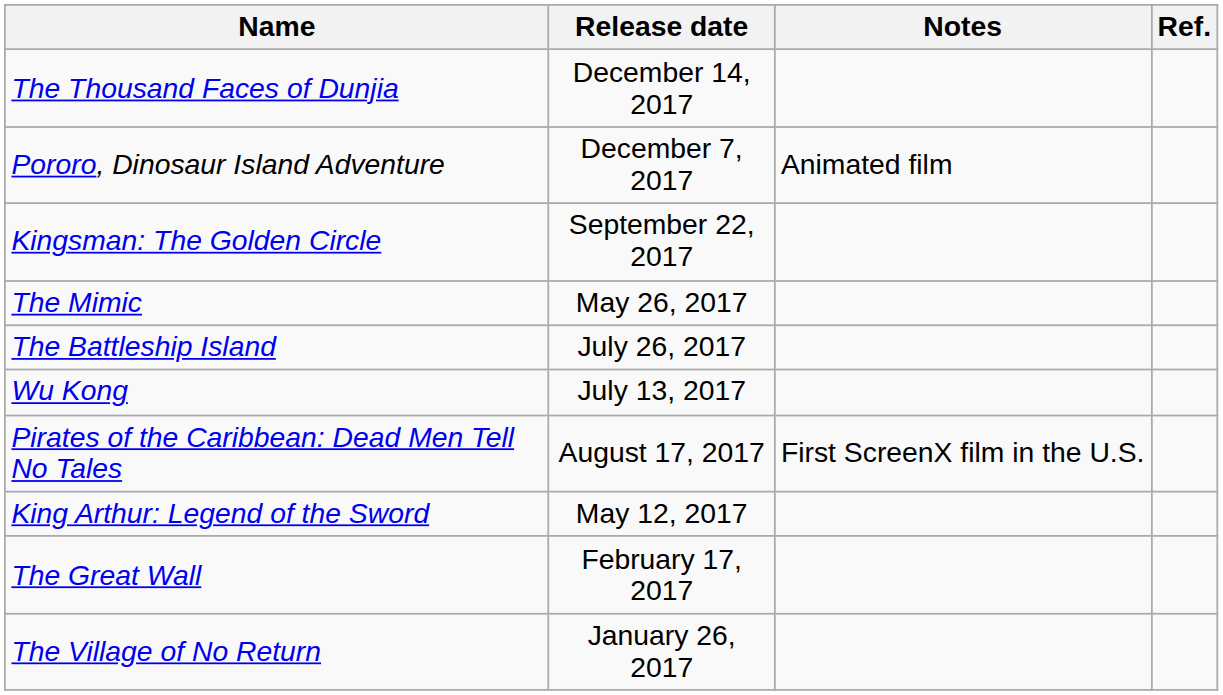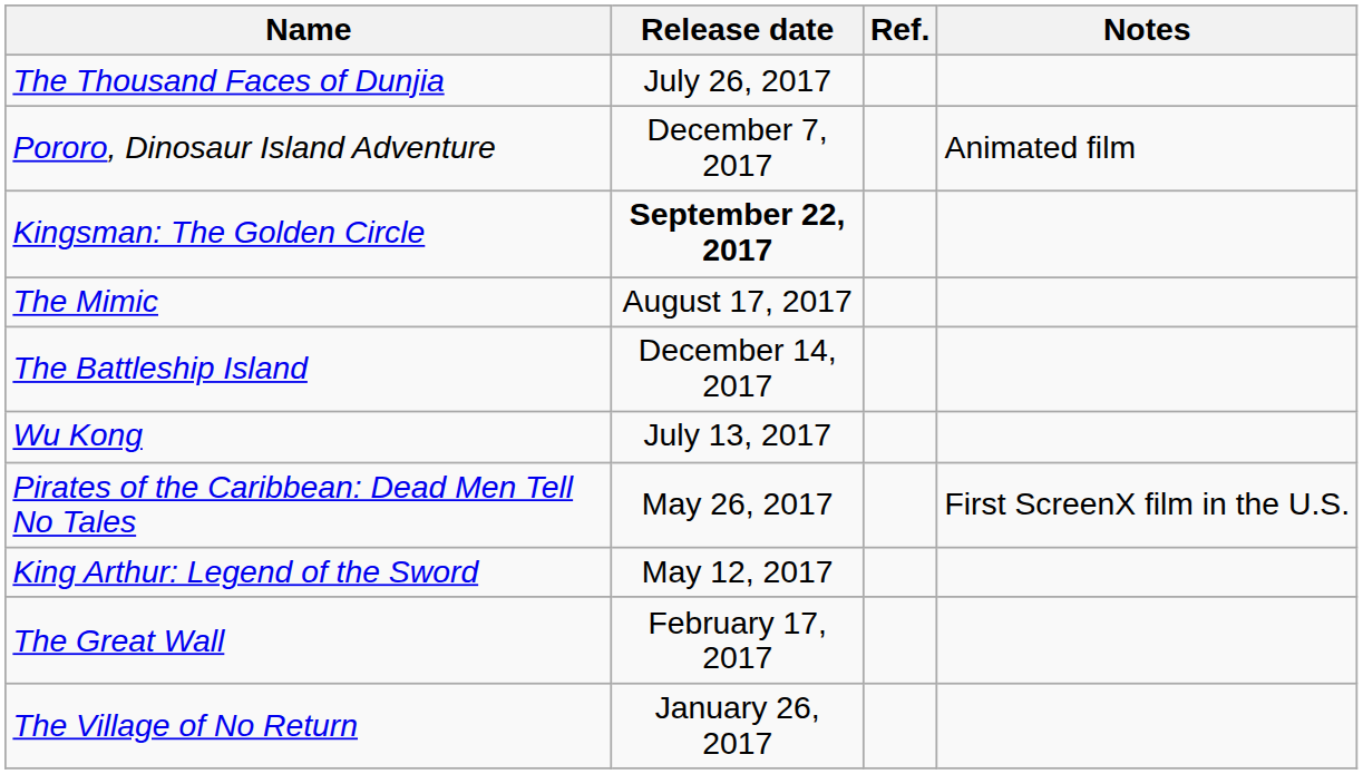columns swapped: Notes <-> Ref.
The Thousand Faces of Dunjia | Release date: December 14, 2017 -> July 26, 2017
Kingsman: The Golden Circle | Release date: normal -> bold
The Mimic | Release date: May 26, 2017 -> August 17, 2017
The Battleship Island | Release date: July 26, 2017 -> December 14, 2017
Pirates of the Caribbean: Dead Men Tell No Tales | Release date: August 17, 2017 -> May 26, 2017
